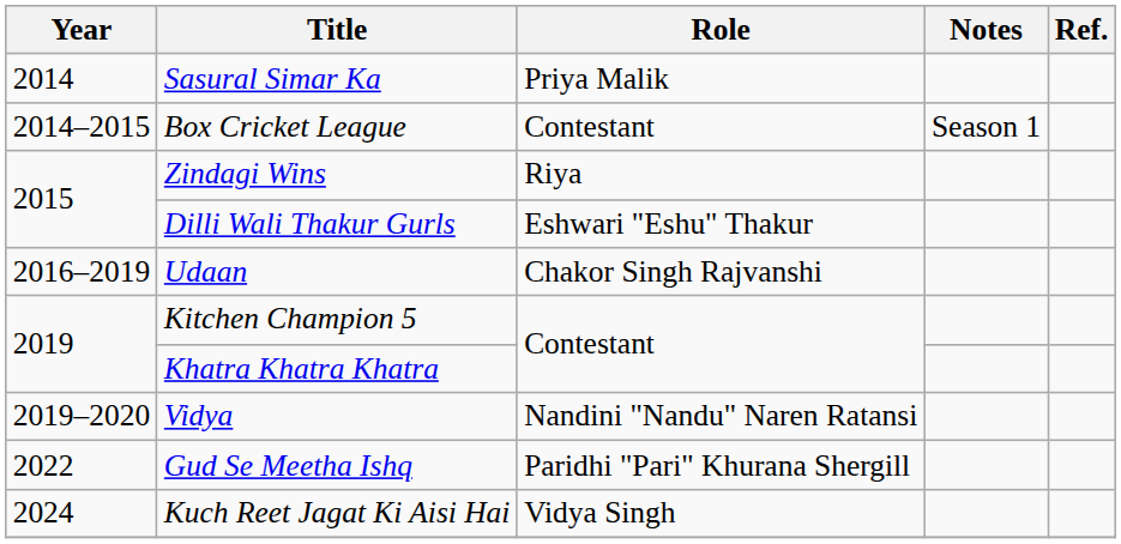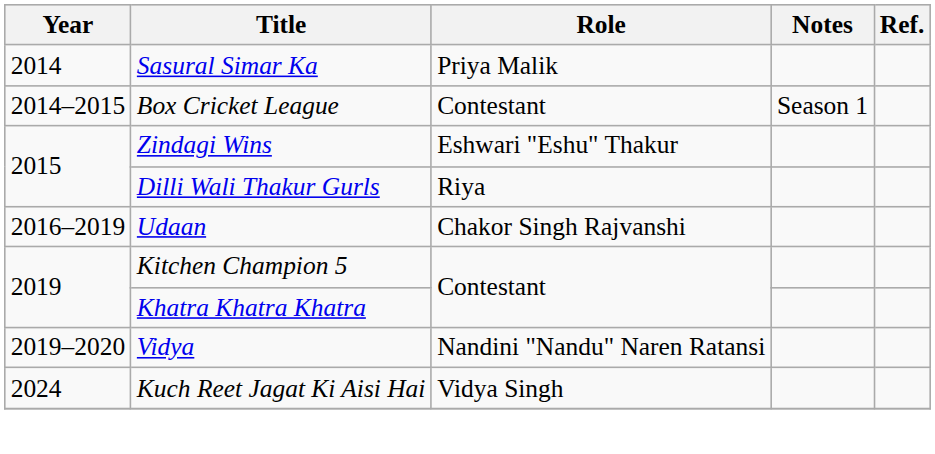Zindagi Wins | Role: Riya -> Eshwari "Eshu" Thakur
Dilli Wali Thakur Gurls | Role: Eshwari "Eshu" Thakur -> Riya
- row: 2022 | Gud Se Meetha Ishq | Paridhi "Pari" Khurana Shergill
